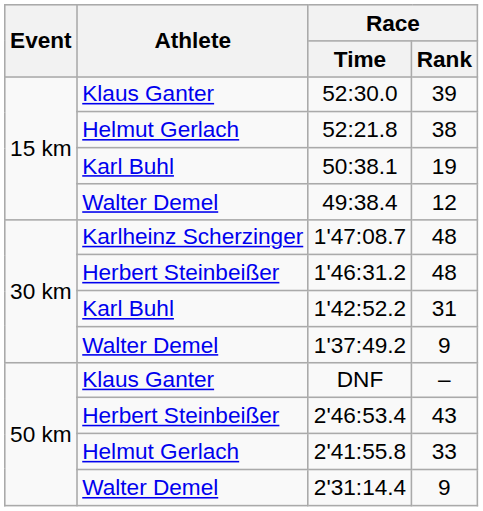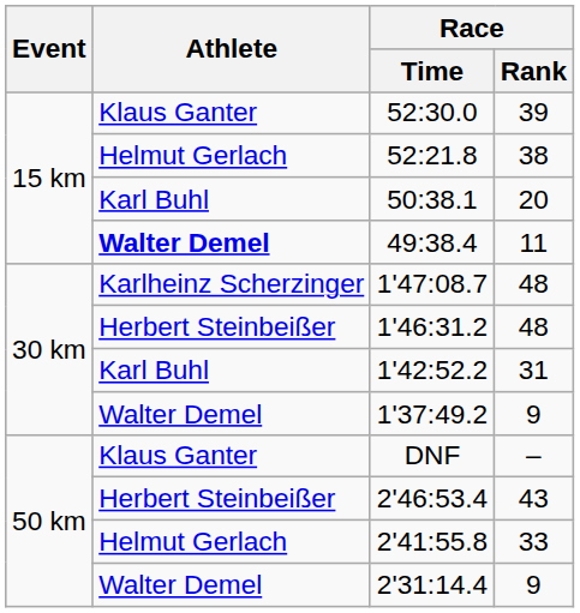50:38.1 | Race / Rank: 19 -> 20
49:38.4 | Athlete: normal -> bold
49:38.4 | Race / Rank: 12 -> 11
